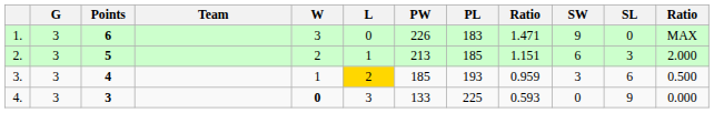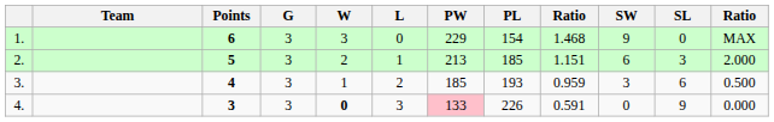columns swapped: Team <-> G
1. | PW: 226 -> 229
1. | PL: 183 -> 154
1. | column 9: 1.471 -> 1.468
3. | L: gold background -> no background
4. | PW: no background -> pink background
4. | PL: 225 -> 226
4. | column 9: 0.593 -> 0.591
